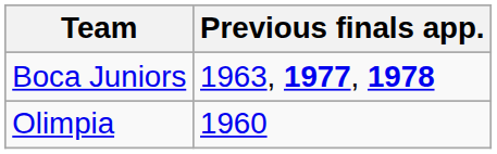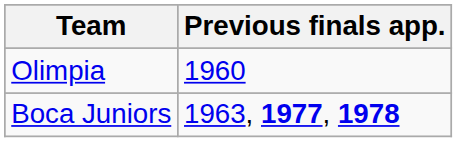rows swapped: Olimpia <-> Boca Juniors
